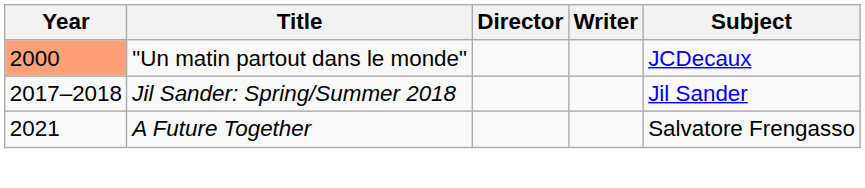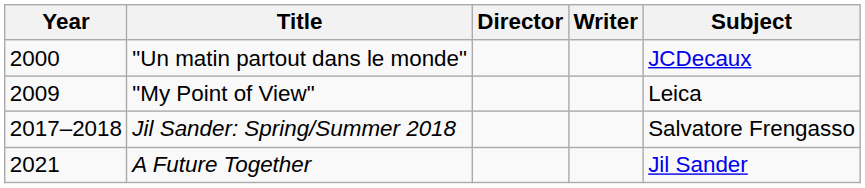"Un matin partout dans le monde" | Year: lightsalmon background -> no background
+ row: 2009 | "My Point of View" | Leica
Jil Sander: Spring/Summer 2018 | Subject: Jil Sander -> Salvatore Frengasso
A Future Together | Subject: Salvatore Frengasso -> Jil Sander
